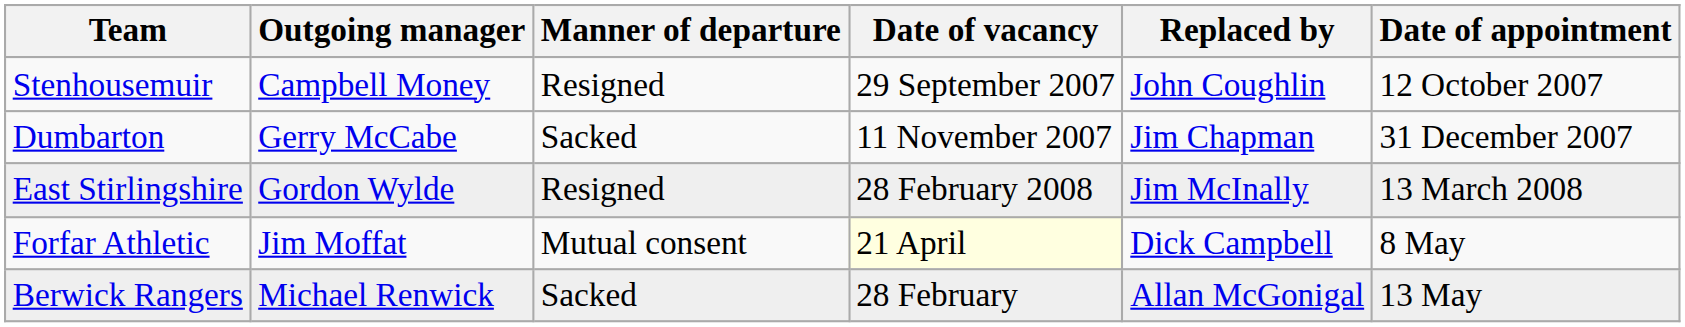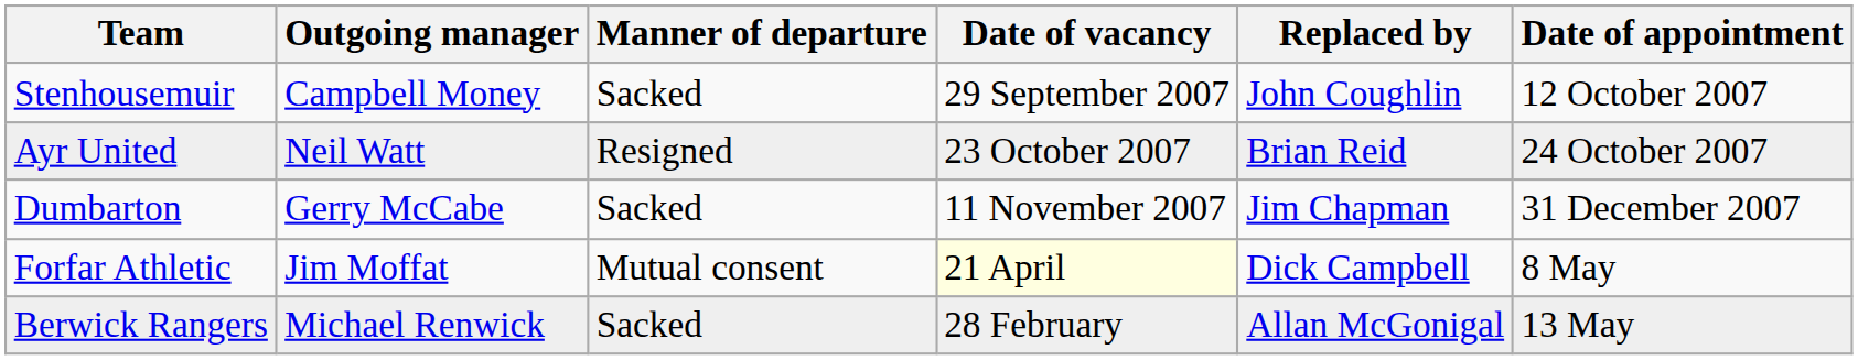Stenhousemuir | Manner of departure: Resigned -> Sacked
+ row: Ayr United | Neil Watt | Resigned | 23 October 2007 | Brian Reid | 24 October 2007
- row: East Stirlingshire | Gordon Wylde | Resigned | 28 February 2008 | Jim McInally | 13 March 2008
